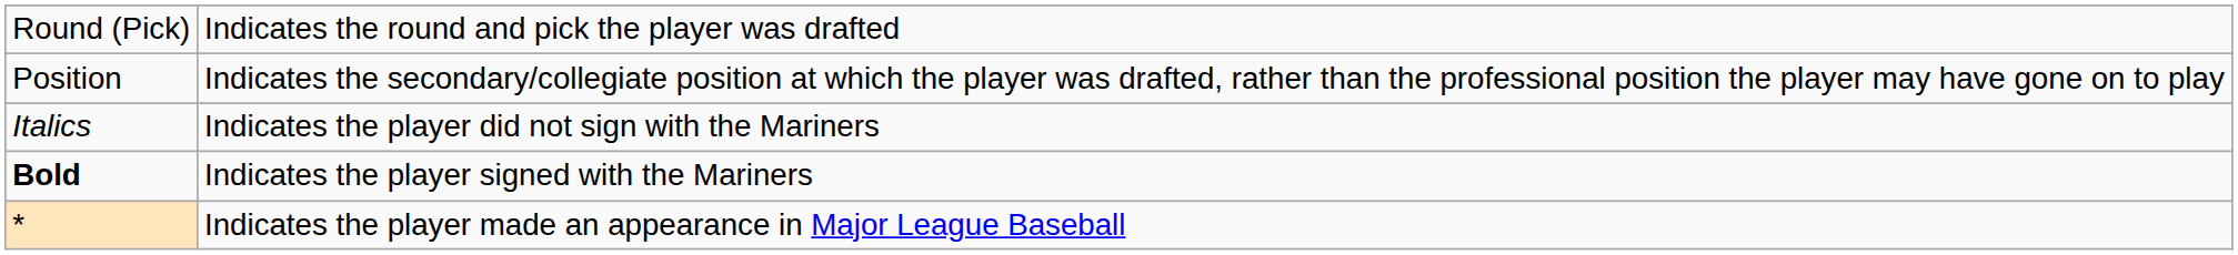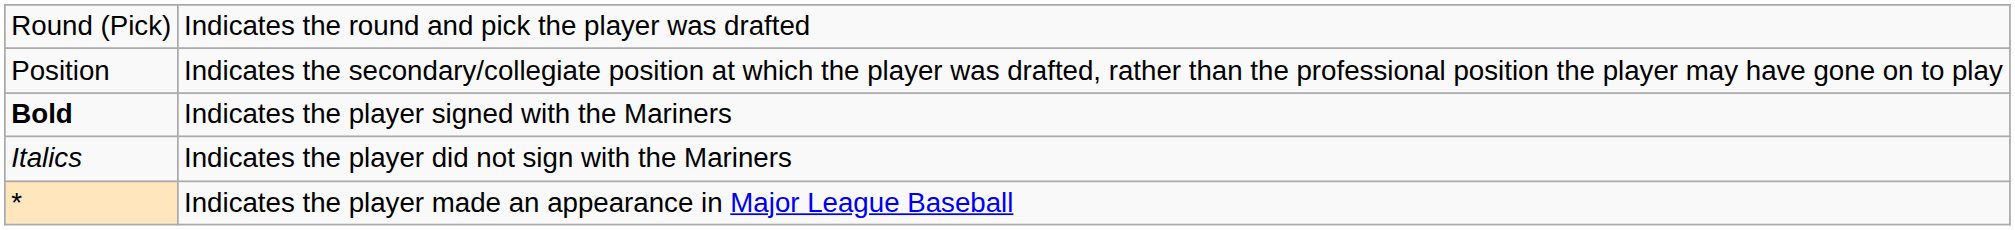rows swapped: Bold <-> Italics
